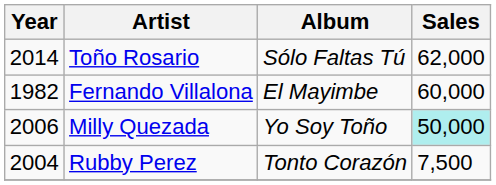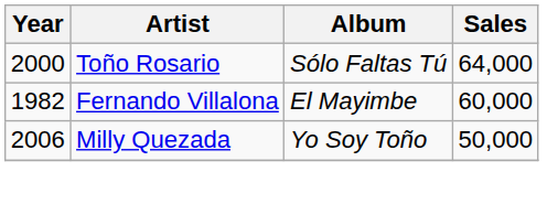Toño Rosario | Year: 2014 -> 2000
Toño Rosario | Sales: 62,000 -> 64,000
Milly Quezada | Sales: paleturquoise background -> no background
- row: 2004 | Rubby Perez | Tonto Corazón | 7,500
